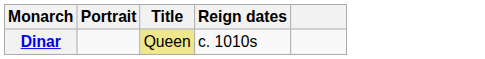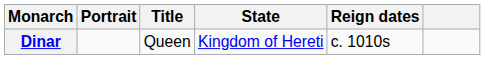+ column: State | Kingdom of Hereti
Dinar | Title: khaki background -> no background
